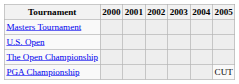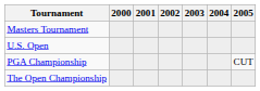rows swapped: The Open Championship <-> PGA Championship
